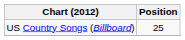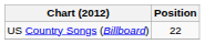US Country Songs (Billboard) | Position: 25 -> 22
